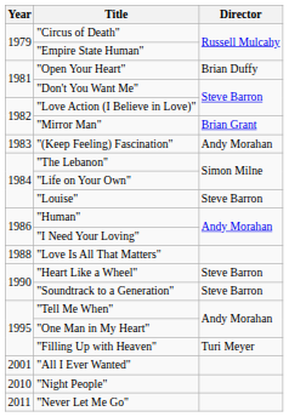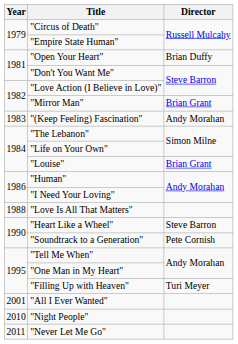"Louise" | Director: Steve Barron -> Brian Grant
"Soundtrack to a Generation" | Director: Steve Barron -> Pete Cornish
